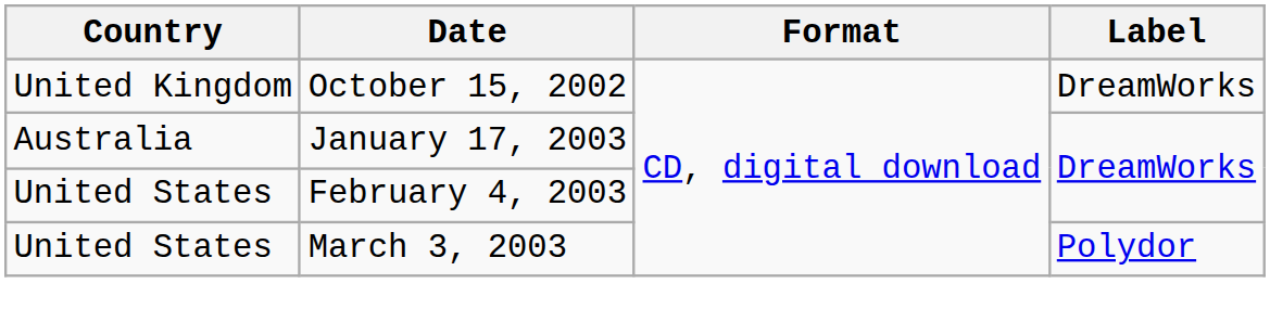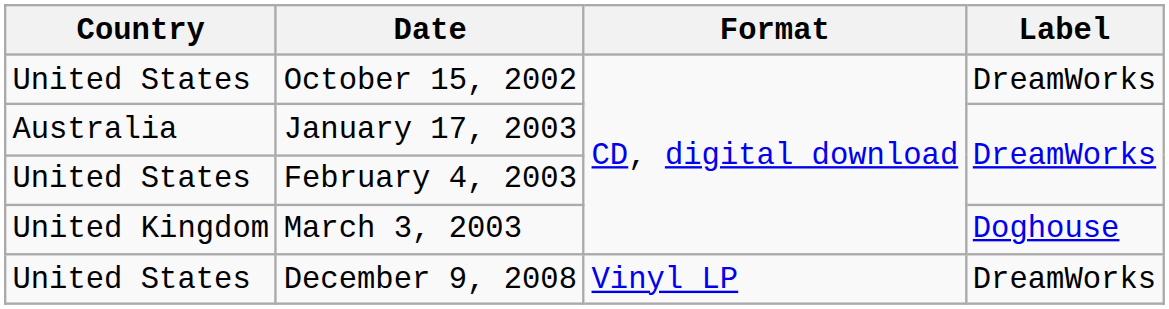October 15, 2002 | Country: United Kingdom -> United States
March 3, 2003 | Country: United States -> United Kingdom
March 3, 2003 | Label: Polydor -> Doghouse
+ row: United States | December 9, 2008 | Vinyl LP | DreamWorks
